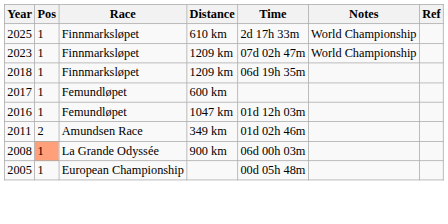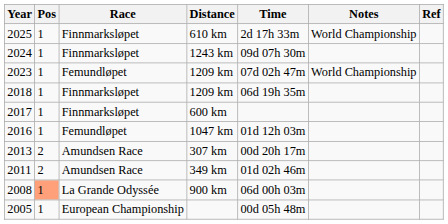+ row: 2024 | 1 | Finnmarksløpet | 1243 km | 09d 07h 30m
2023 / 1209 km | Race: Finnmarksløpet -> Femundløpet
600 km | Race: Femundløpet -> Finnmarksløpet
+ row: 2013 | 2 | Amundsen Race | 307 km | 00d 20h 17m
